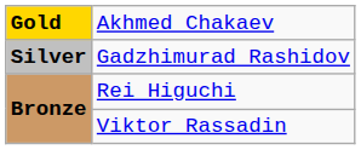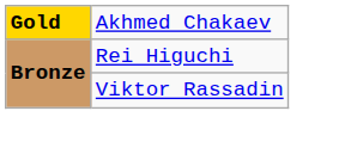- row: Silver | Gadzhimurad Rashidov
